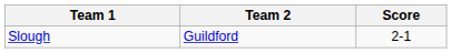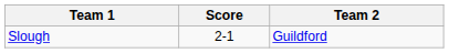columns swapped: Team 2 <-> Score
